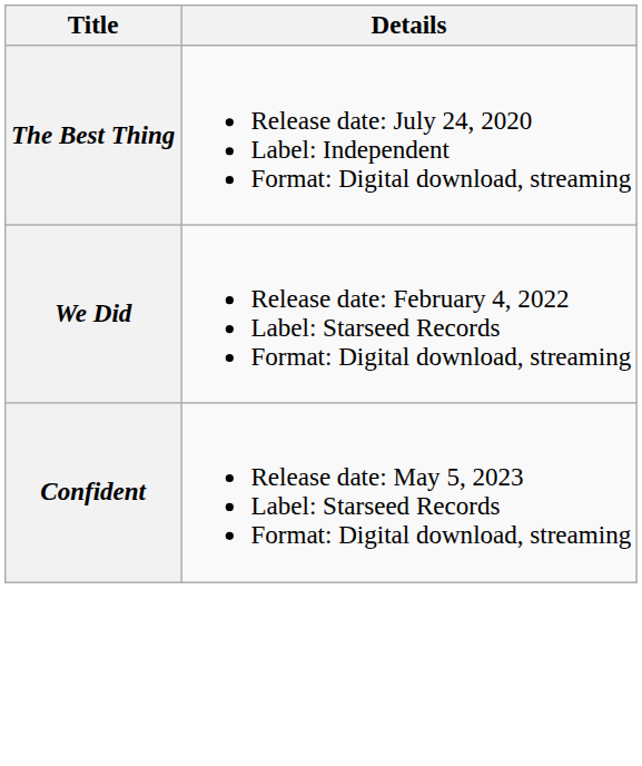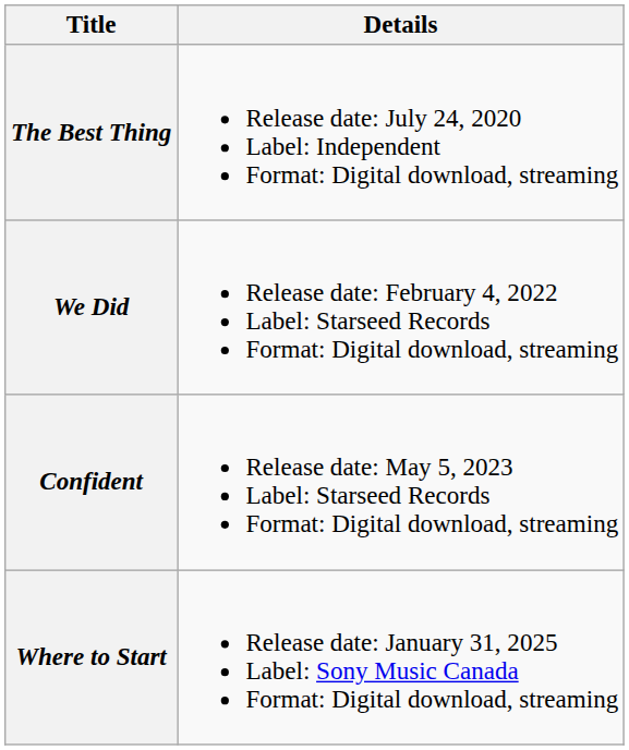+ row: Where to Start | Release date: January 31, 2025 Label: Sony Music Canada Format: Digital download, streaming
